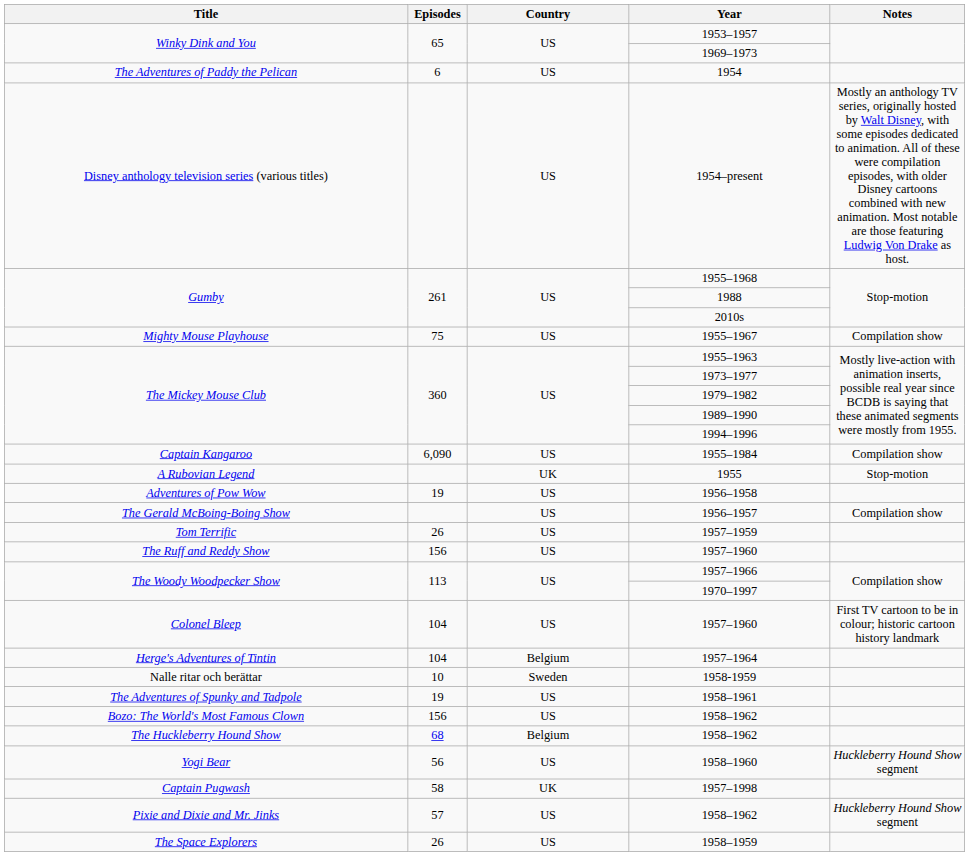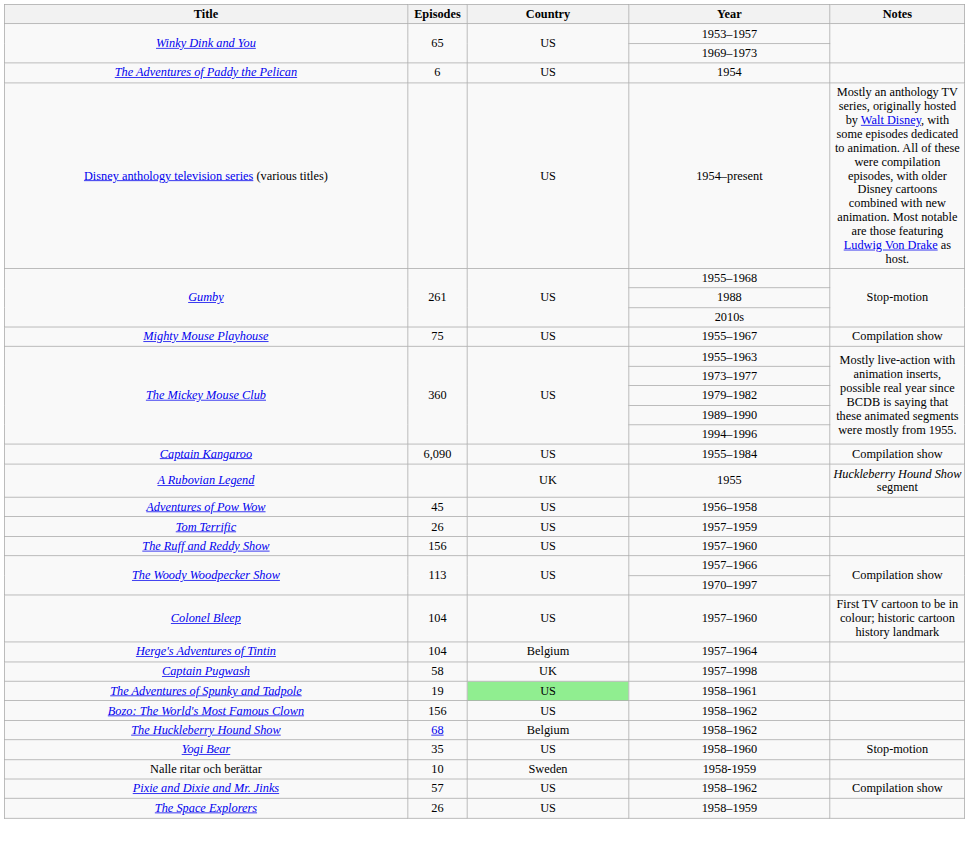1955 | Notes: Stop-motion -> Huckleberry Hound Show segment
1956–1958 | Episodes: 19 -> 45
- row: The Gerald McBoing-Boing Show | US | 1956–1957 | Compilation show
rows swapped: 1957–1998 <-> 1958-1959
1958–1961 | Country: no background -> lightgreen background
1958–1960 | Episodes: 56 -> 35
1958–1960 | Notes: Huckleberry Hound Show segment -> Stop-motion
Pixie and Dixie and Mr. Jinks / 1958–1962 | Notes: Huckleberry Hound Show segment -> Compilation show
